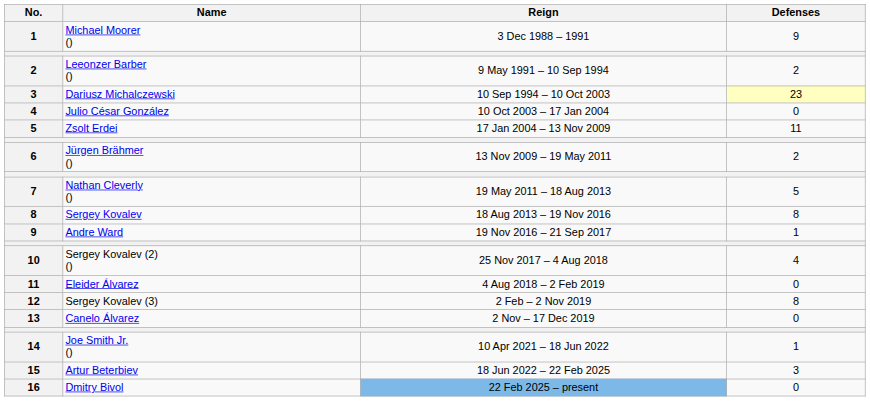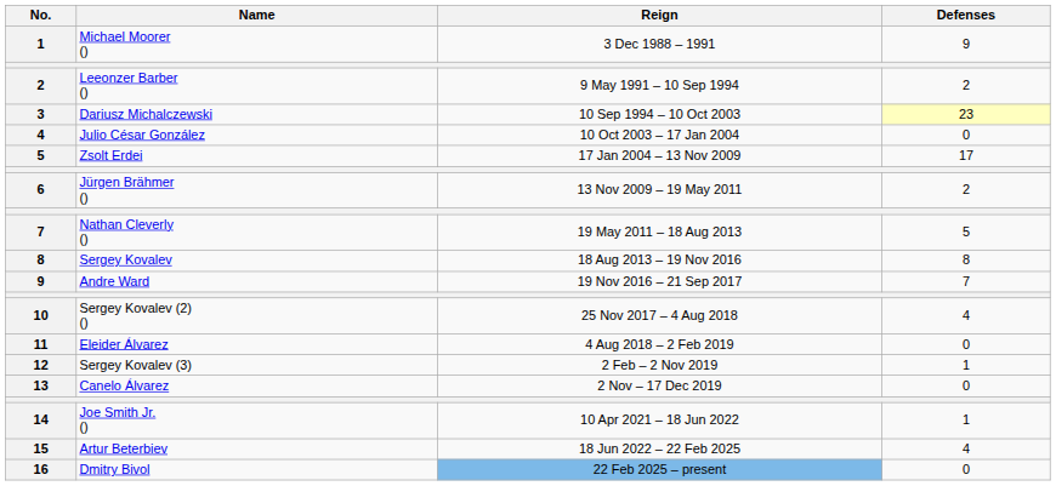Zsolt Erdei | Defenses: 11 -> 17
Andre Ward | Defenses: 1 -> 7
Sergey Kovalev (3) | Defenses: 8 -> 1
Artur Beterbiev | Defenses: 3 -> 4
